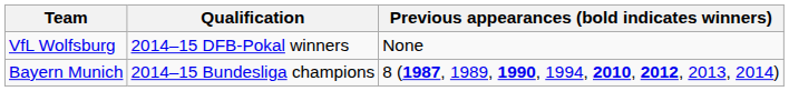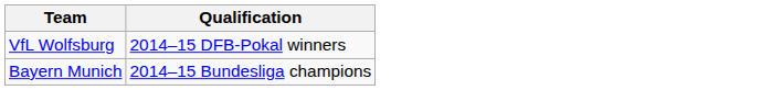- column: Previous appearances (bold indicates winners) | None | 8 (1987, 1989, 1990, 1994, 2010, 2012, 2013, 2014)
